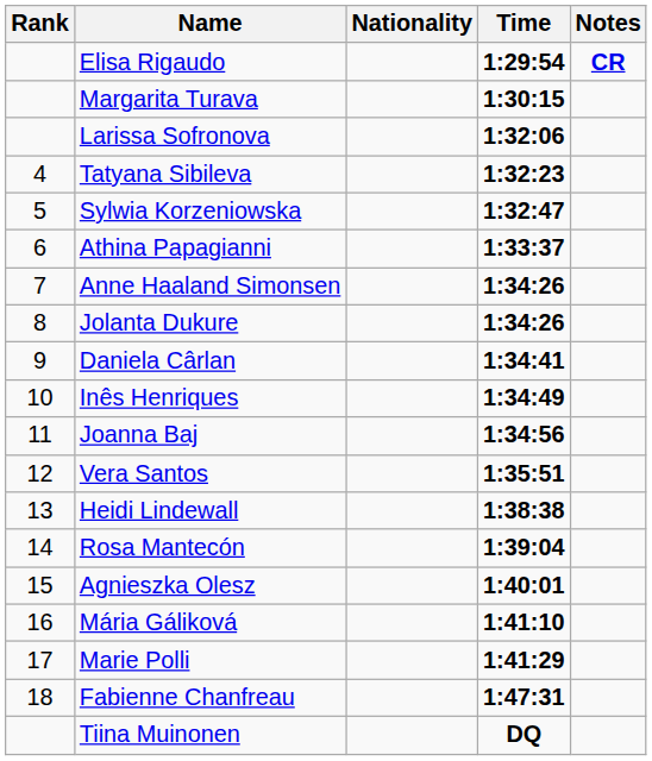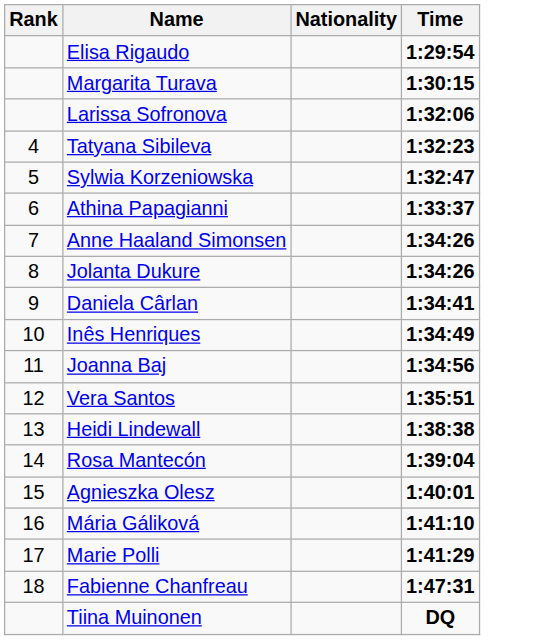- column: Notes | CR
